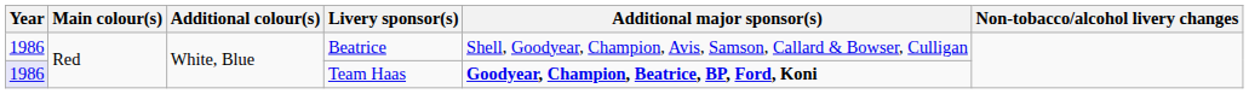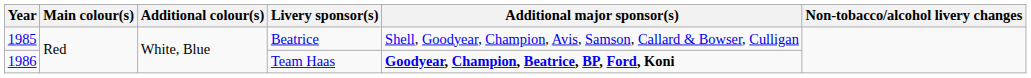Beatrice | Year: 1986 -> 1985
Team Haas | Year: lavender background -> no background
